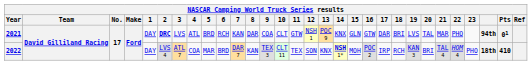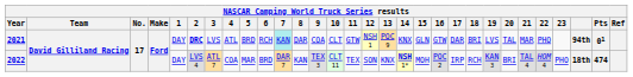2021 | 7: no background -> paleturquoise background
2022 | Pts: 410 -> 474
